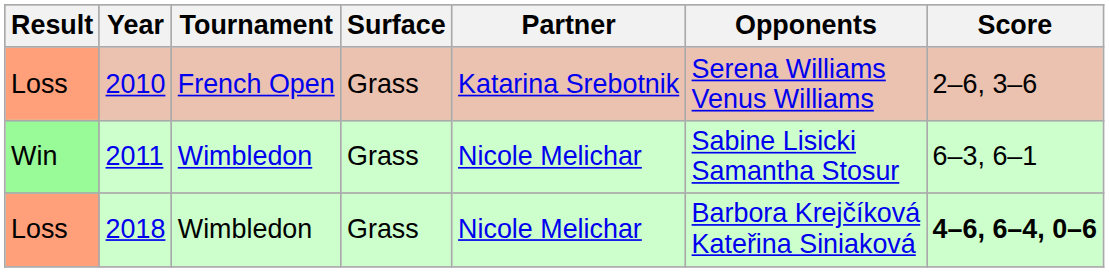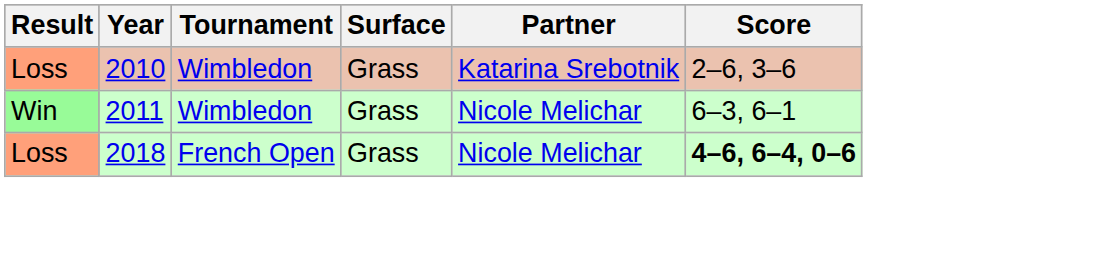- column: Opponents | Serena Williams Venus Williams | Sabine Lisicki Samantha Stosur | Barbora Krejčíková Kateřina Siniaková
2010 | Tournament: French Open -> Wimbledon
2018 | Tournament: Wimbledon -> French Open
